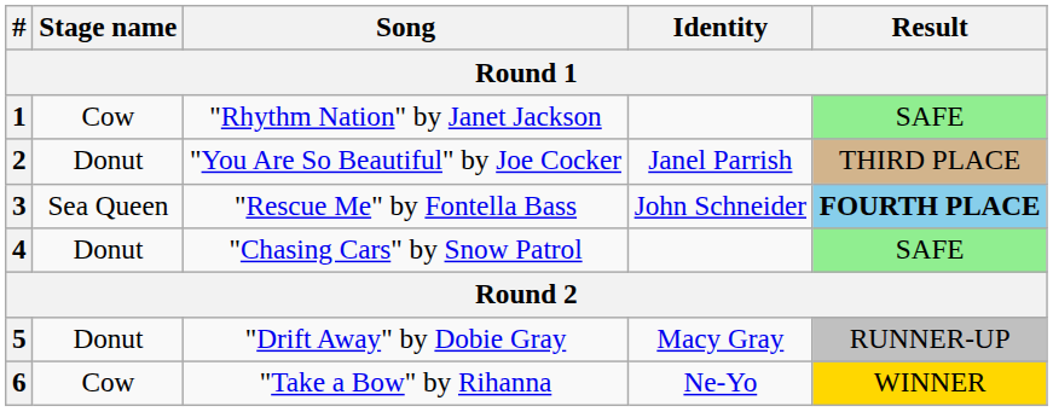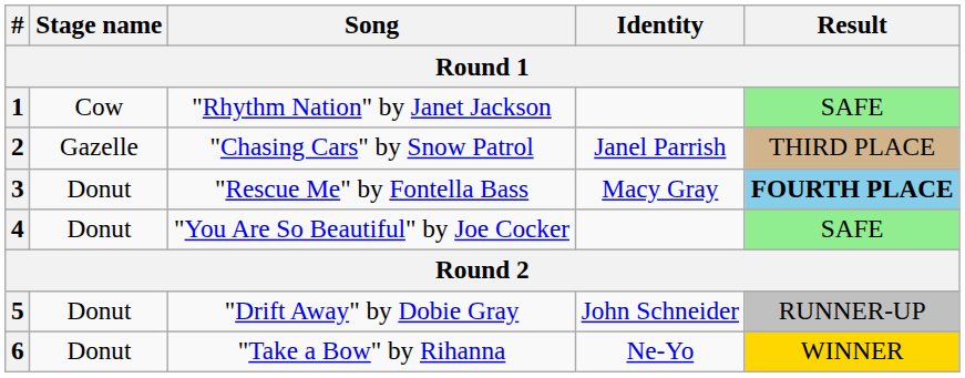2 | Stage name: Donut -> Gazelle
2 | Song: "You Are So Beautiful" by Joe Cocker -> "Chasing Cars" by Snow Patrol
3 | Stage name: Sea Queen -> Donut
3 | Identity: John Schneider -> Macy Gray
4 | Song: "Chasing Cars" by Snow Patrol -> "You Are So Beautiful" by Joe Cocker
5 | Identity: Macy Gray -> John Schneider
6 | Stage name: Cow -> Donut
